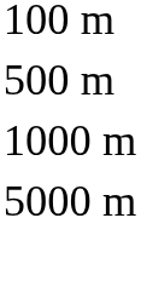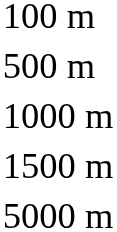+ row: 1500 m
